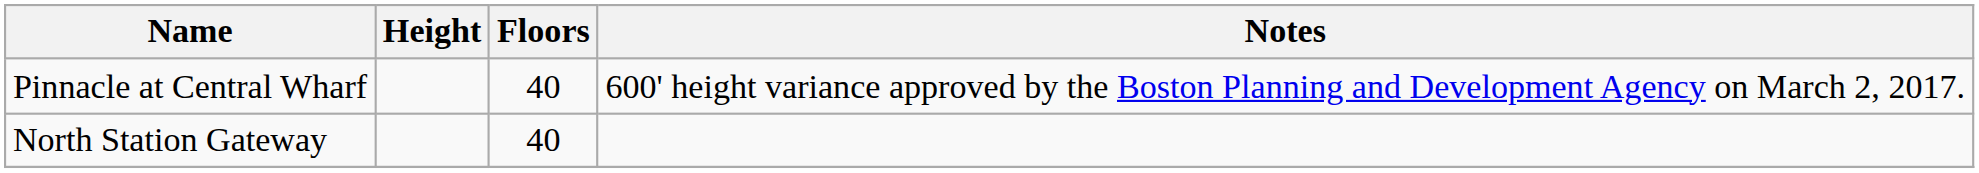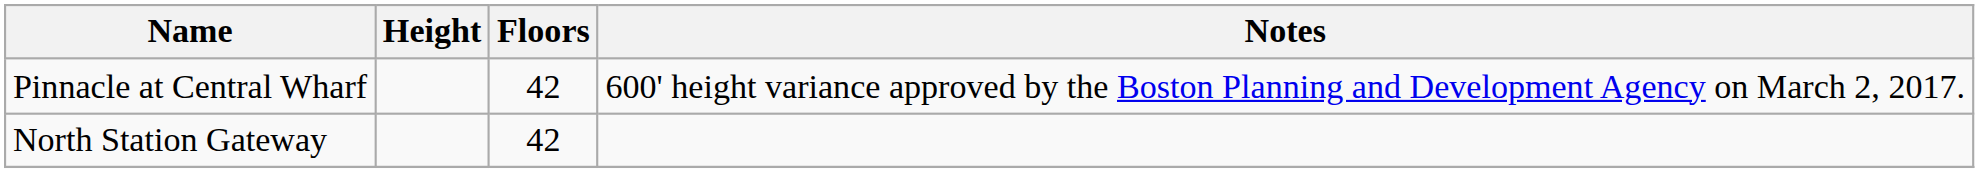Pinnacle at Central Wharf | Floors: 40 -> 42
North Station Gateway | Floors: 40 -> 42
